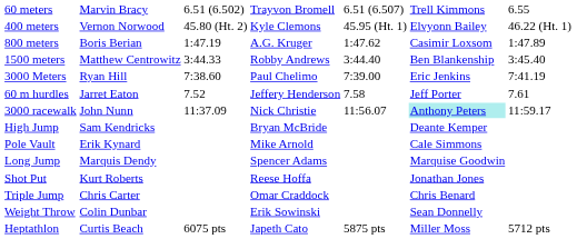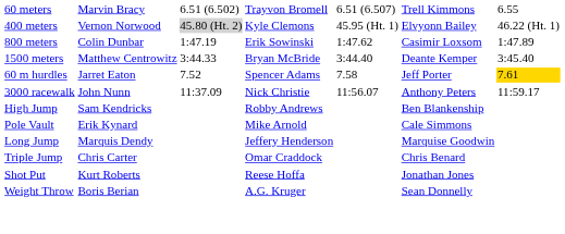400 meters | column 3: no background -> lightgrey background
800 meters | column 2: Boris Berian -> Colin Dunbar
800 meters | column 4: A.G. Kruger -> Erik Sowinski
1500 meters | column 4: Robby Andrews -> Bryan McBride
1500 meters | column 6: Ben Blankenship -> Deante Kemper
- row: 3000 Meters | Ryan Hill | 7:38.60 | Paul Chelimo | 7:39.00 | Eric Jenkins | 7:41.19
60 m hurdles | column 4: Jeffery Henderson -> Spencer Adams
60 m hurdles | column 7: no background -> gold background
3000 racewalk | column 6: paleturquoise background -> no background
High Jump | column 4: Bryan McBride -> Robby Andrews
High Jump | column 6: Deante Kemper -> Ben Blankenship
Long Jump | column 4: Spencer Adams -> Jeffery Henderson
rows swapped: Triple Jump <-> Shot Put
Weight Throw | column 2: Colin Dunbar -> Boris Berian
Weight Throw | column 4: Erik Sowinski -> A.G. Kruger
- row: Heptathlon | Curtis Beach | 6075 pts | Japeth Cato | 5875 pts | Miller Moss | 5712 pts
